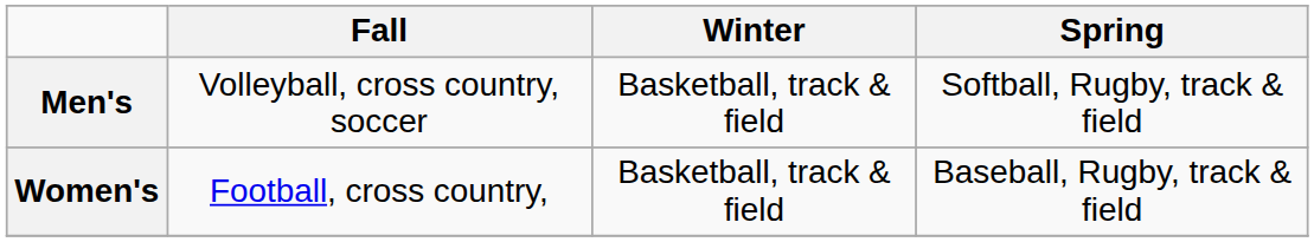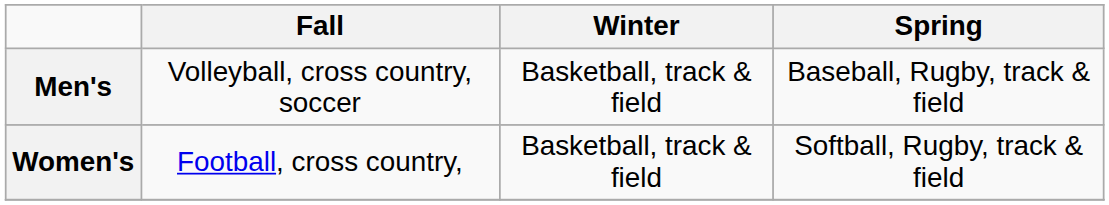Men's | Spring: Softball, Rugby, track & field -> Baseball, Rugby, track & field
Women's | Spring: Baseball, Rugby, track & field -> Softball, Rugby, track & field
